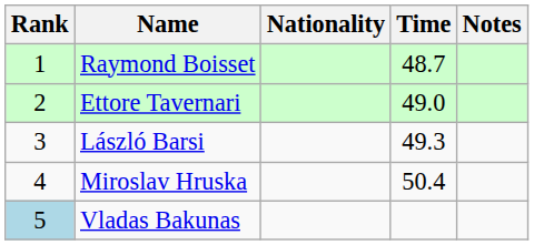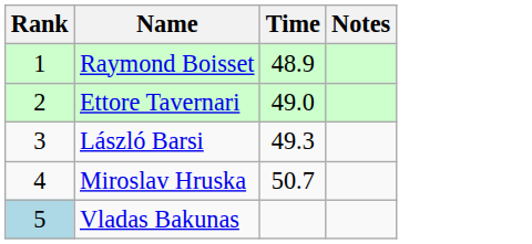- column: Nationality
Raymond Boisset | Time: 48.7 -> 48.9
Miroslav Hruska | Time: 50.4 -> 50.7
